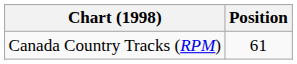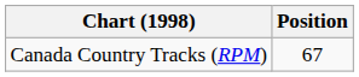Canada Country Tracks (RPM) | Position: 61 -> 67
